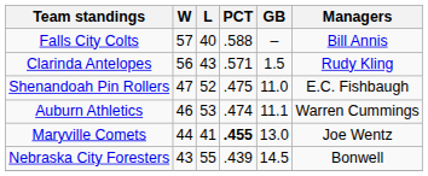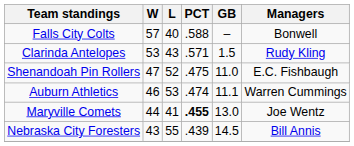Falls City Colts | Managers: Bill Annis -> Bonwell
Clarinda Antelopes | W: 56 -> 53
Nebraska City Foresters | Managers: Bonwell -> Bill Annis
